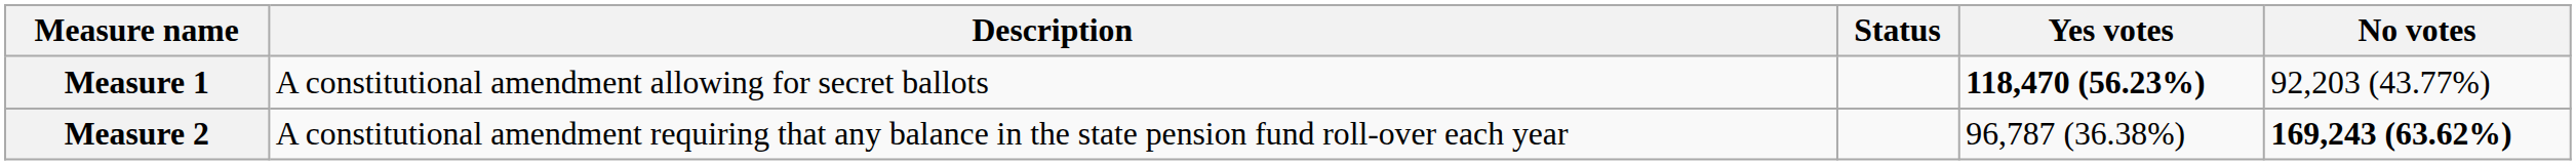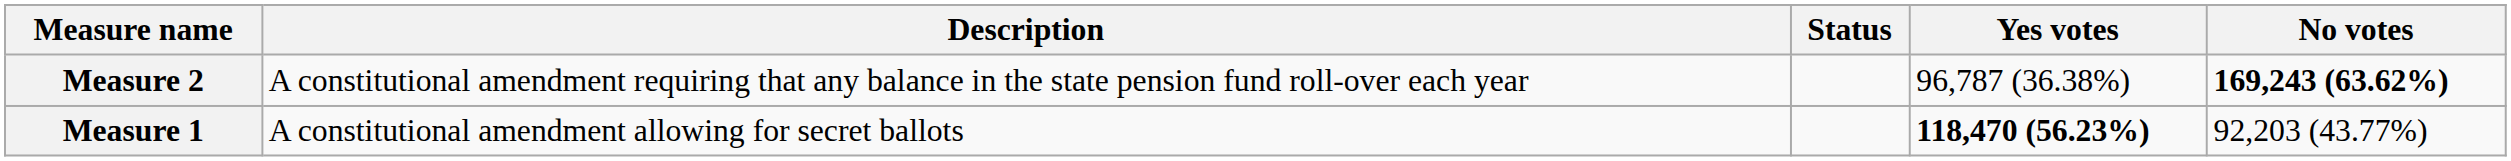rows swapped: Measure 1 <-> Measure 2
